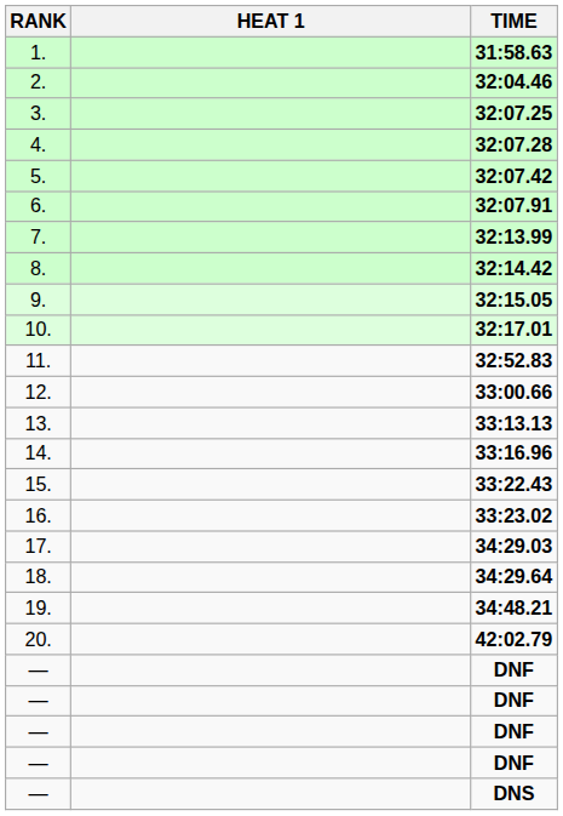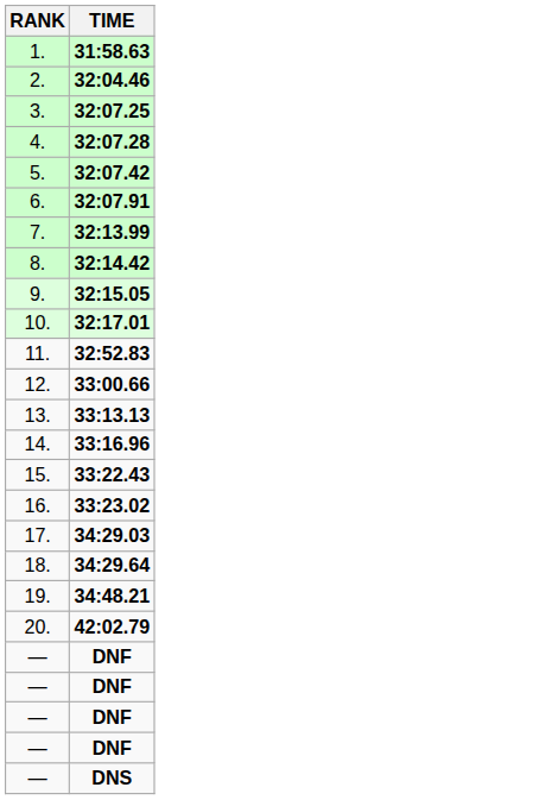- column: HEAT 1
